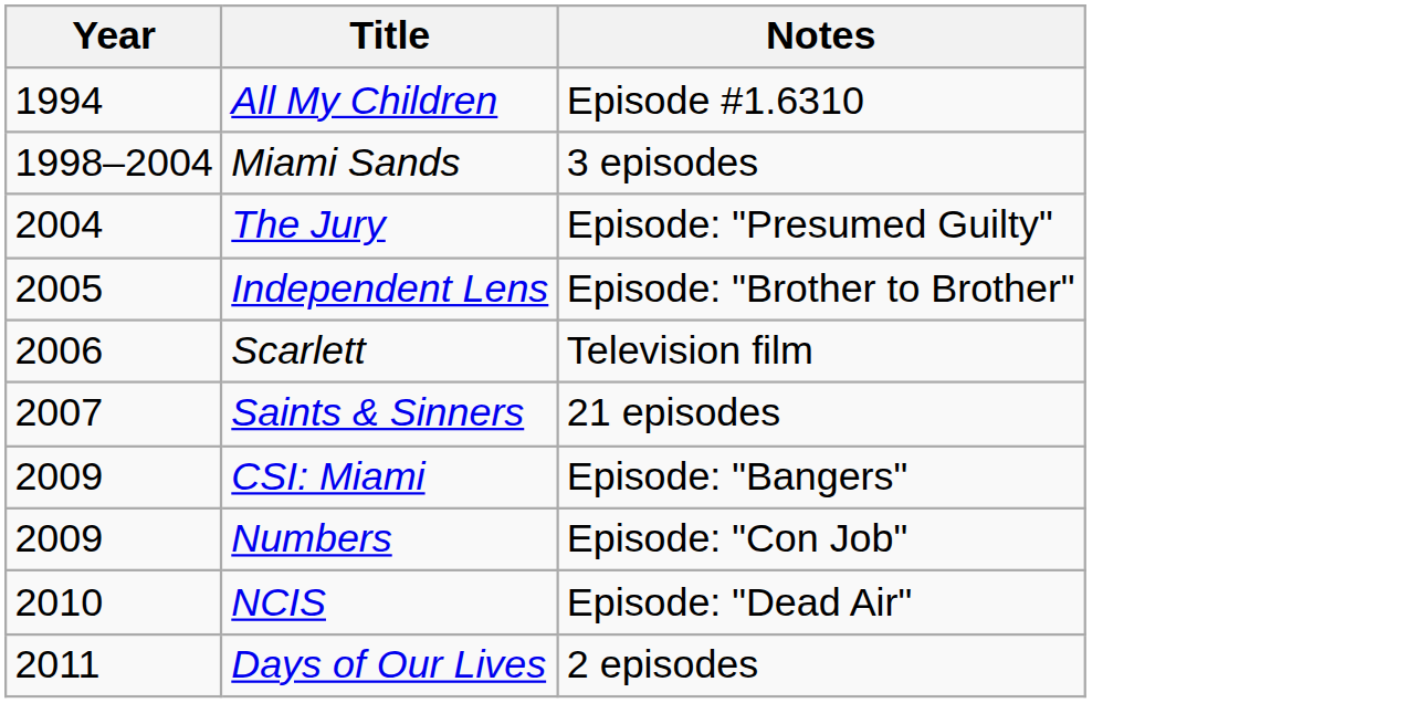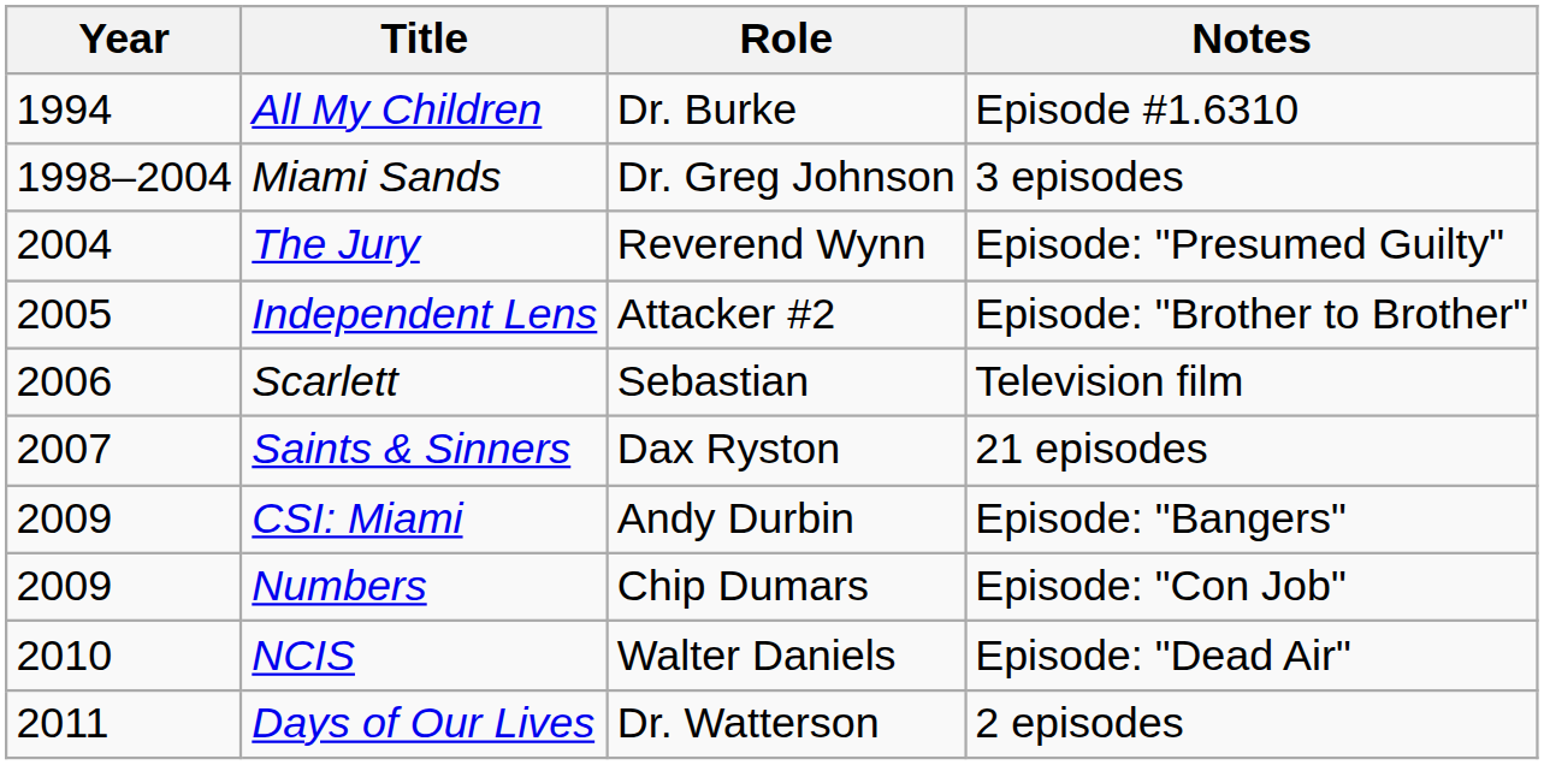+ column: Role | Dr. Burke | Dr. Greg Johnson | Reverend Wynn | Attacker #2 | Sebastian | Dax Ryston | Andy Durbin | Chip Dumars | Walter Daniels | Dr. Watterson
